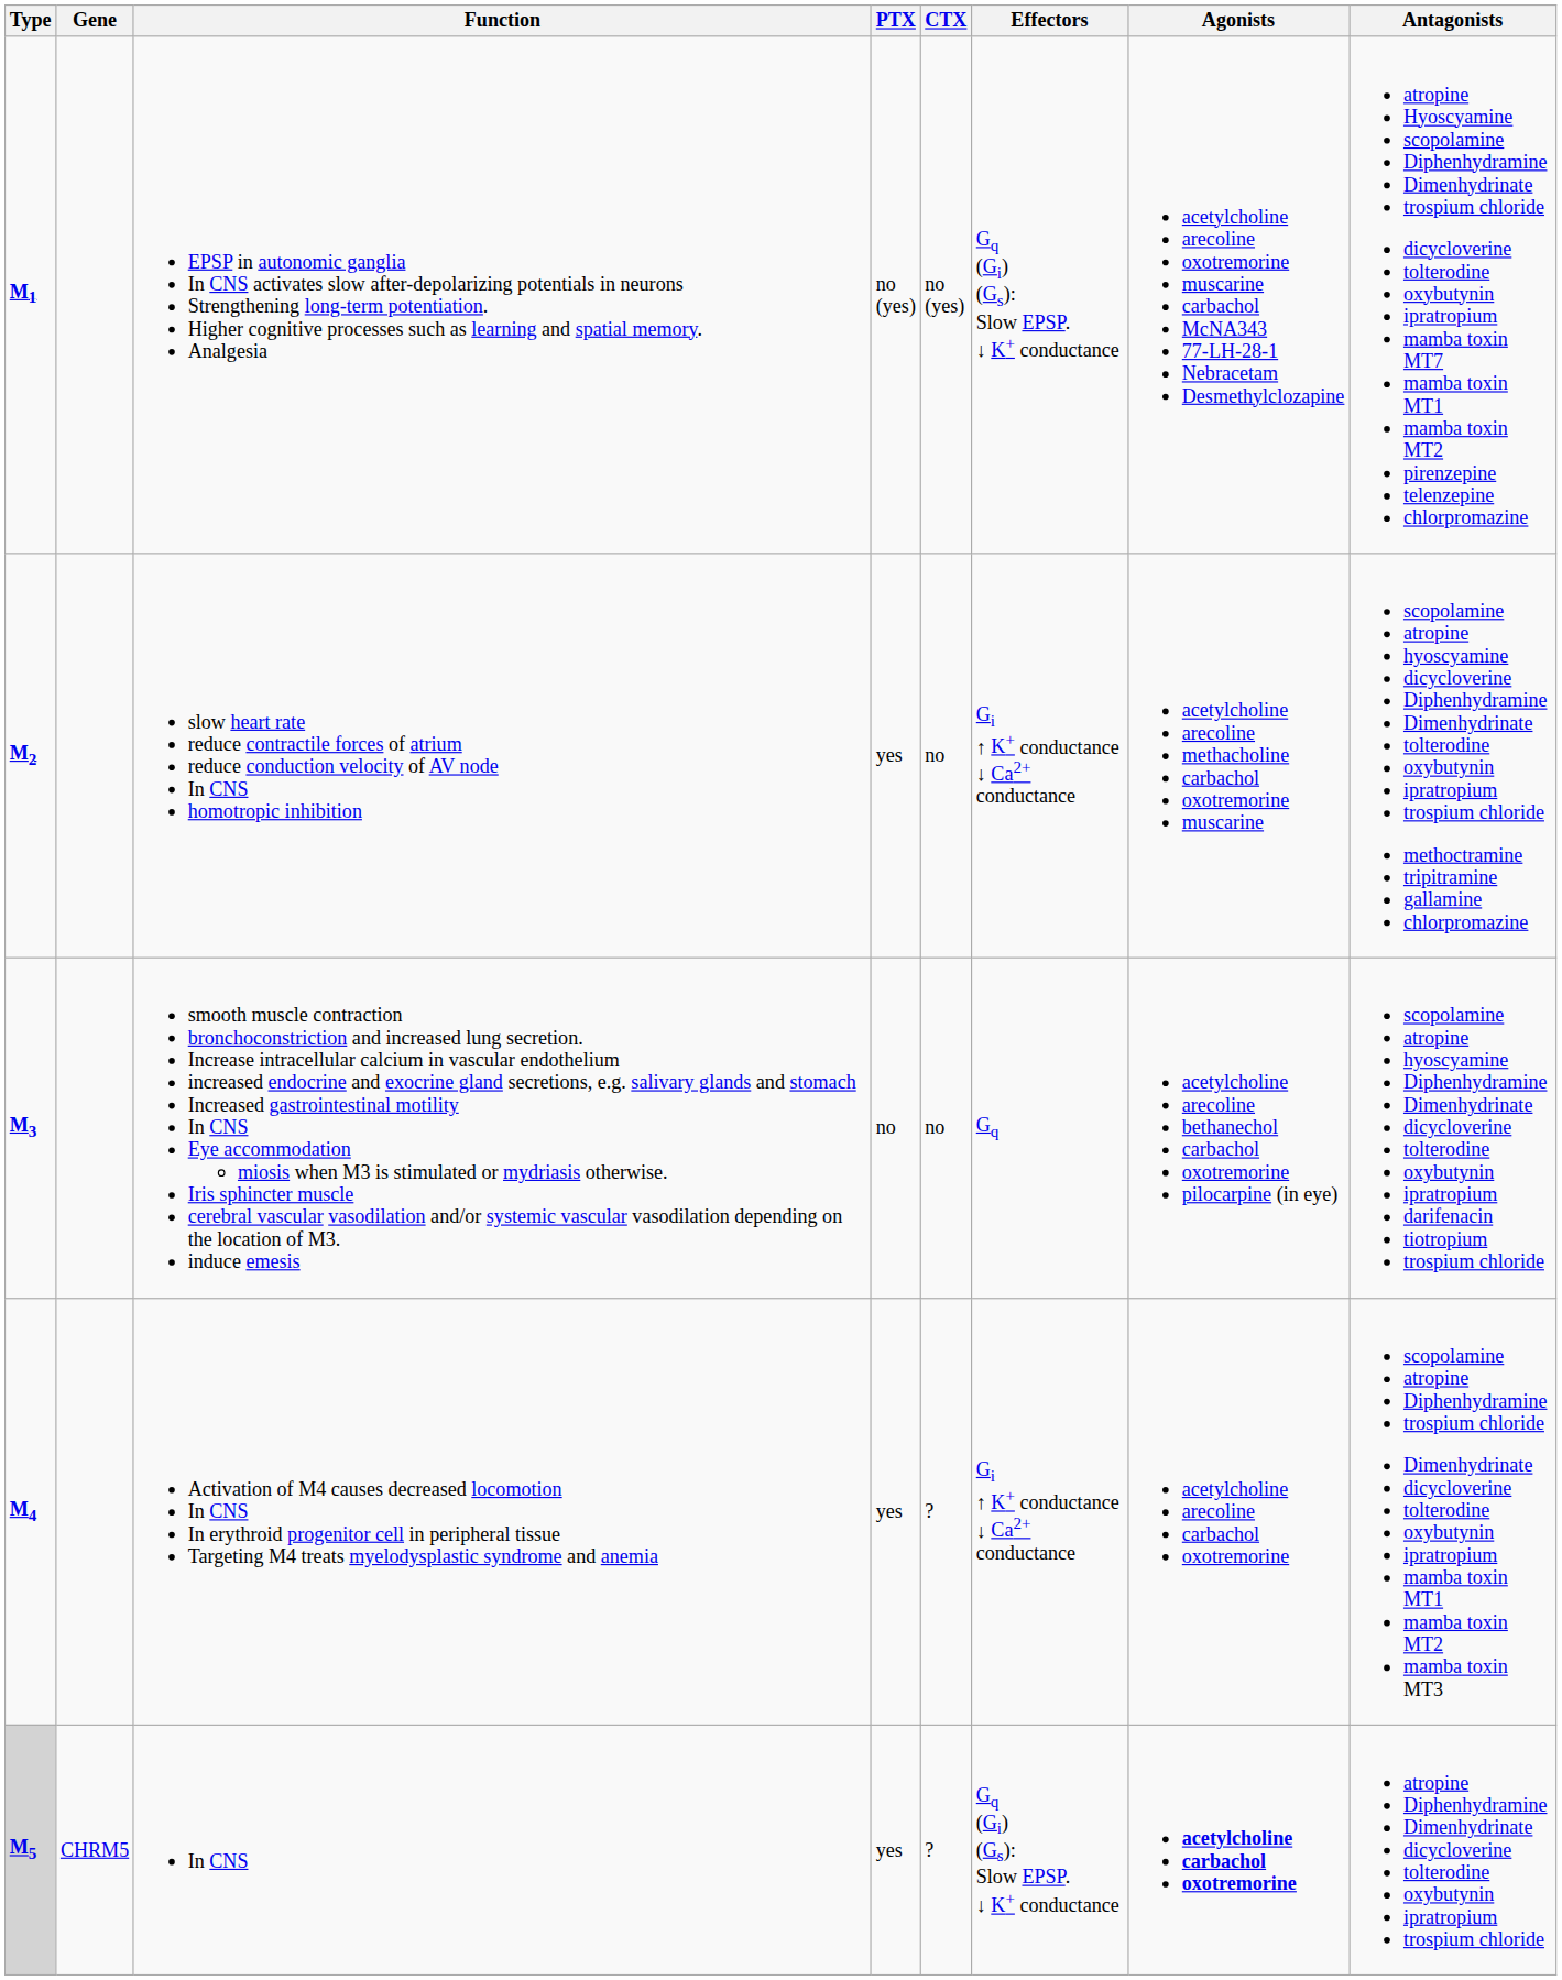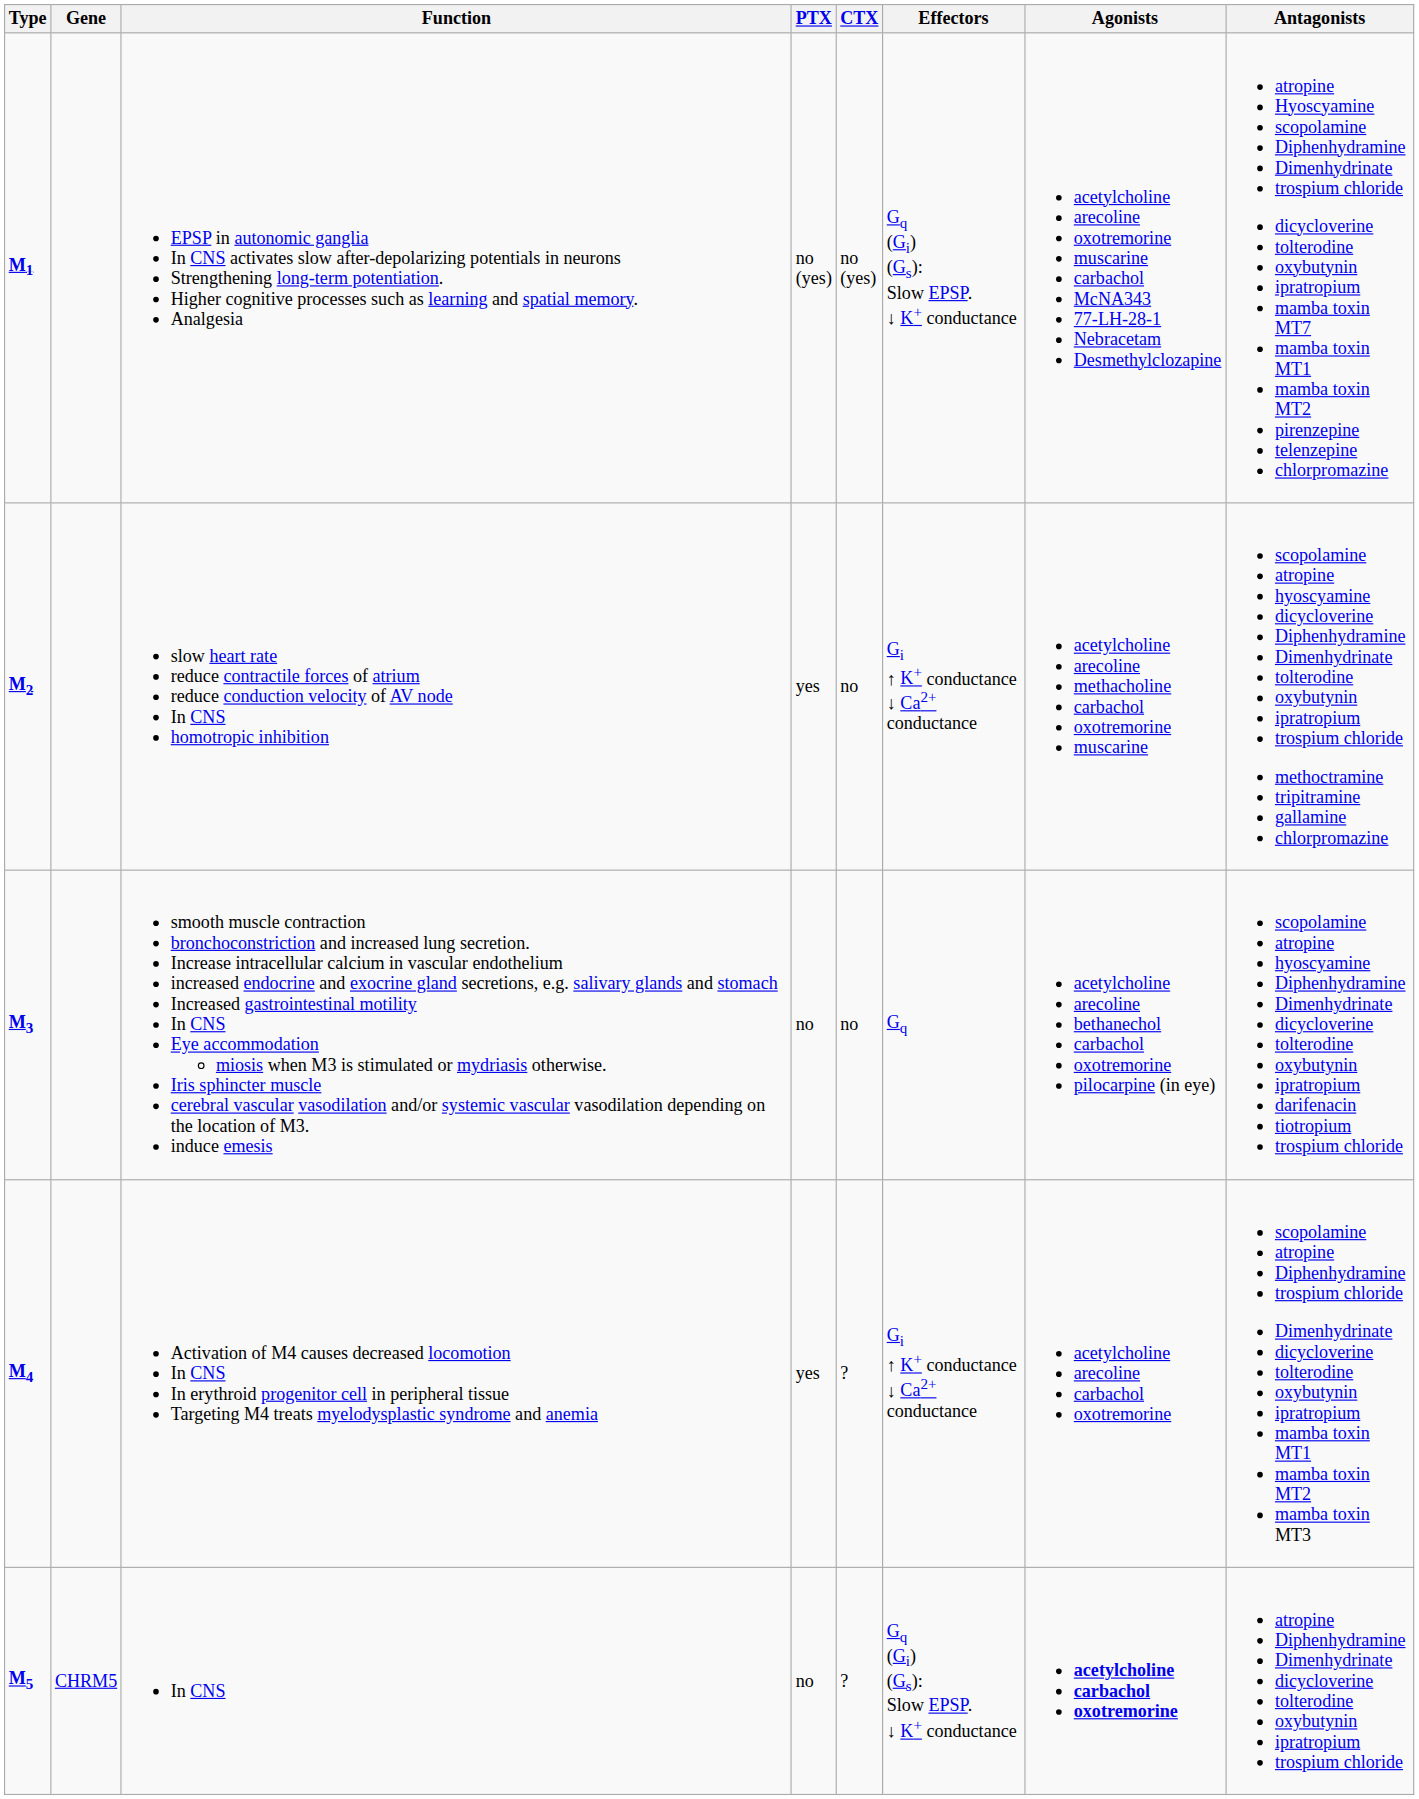In CNS | Type: lightgrey background -> no background
In CNS | PTX: yes -> no
